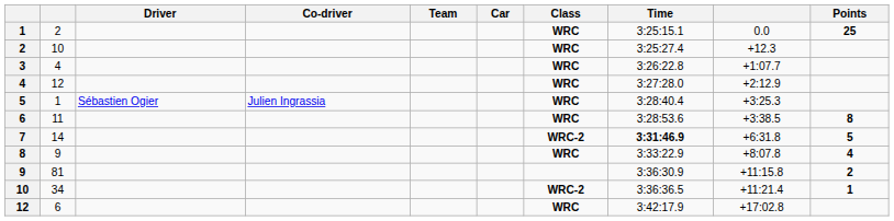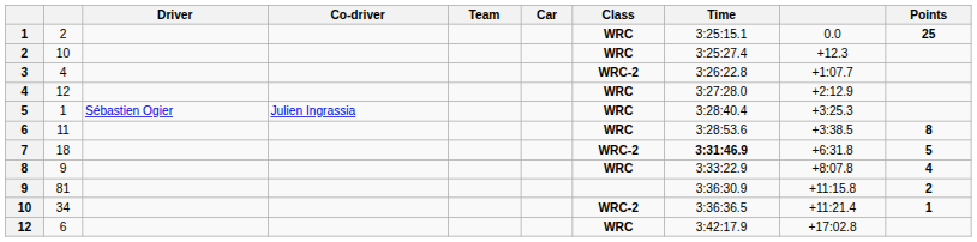3 | Class: WRC -> WRC-2
7 | column 2: 14 -> 18
